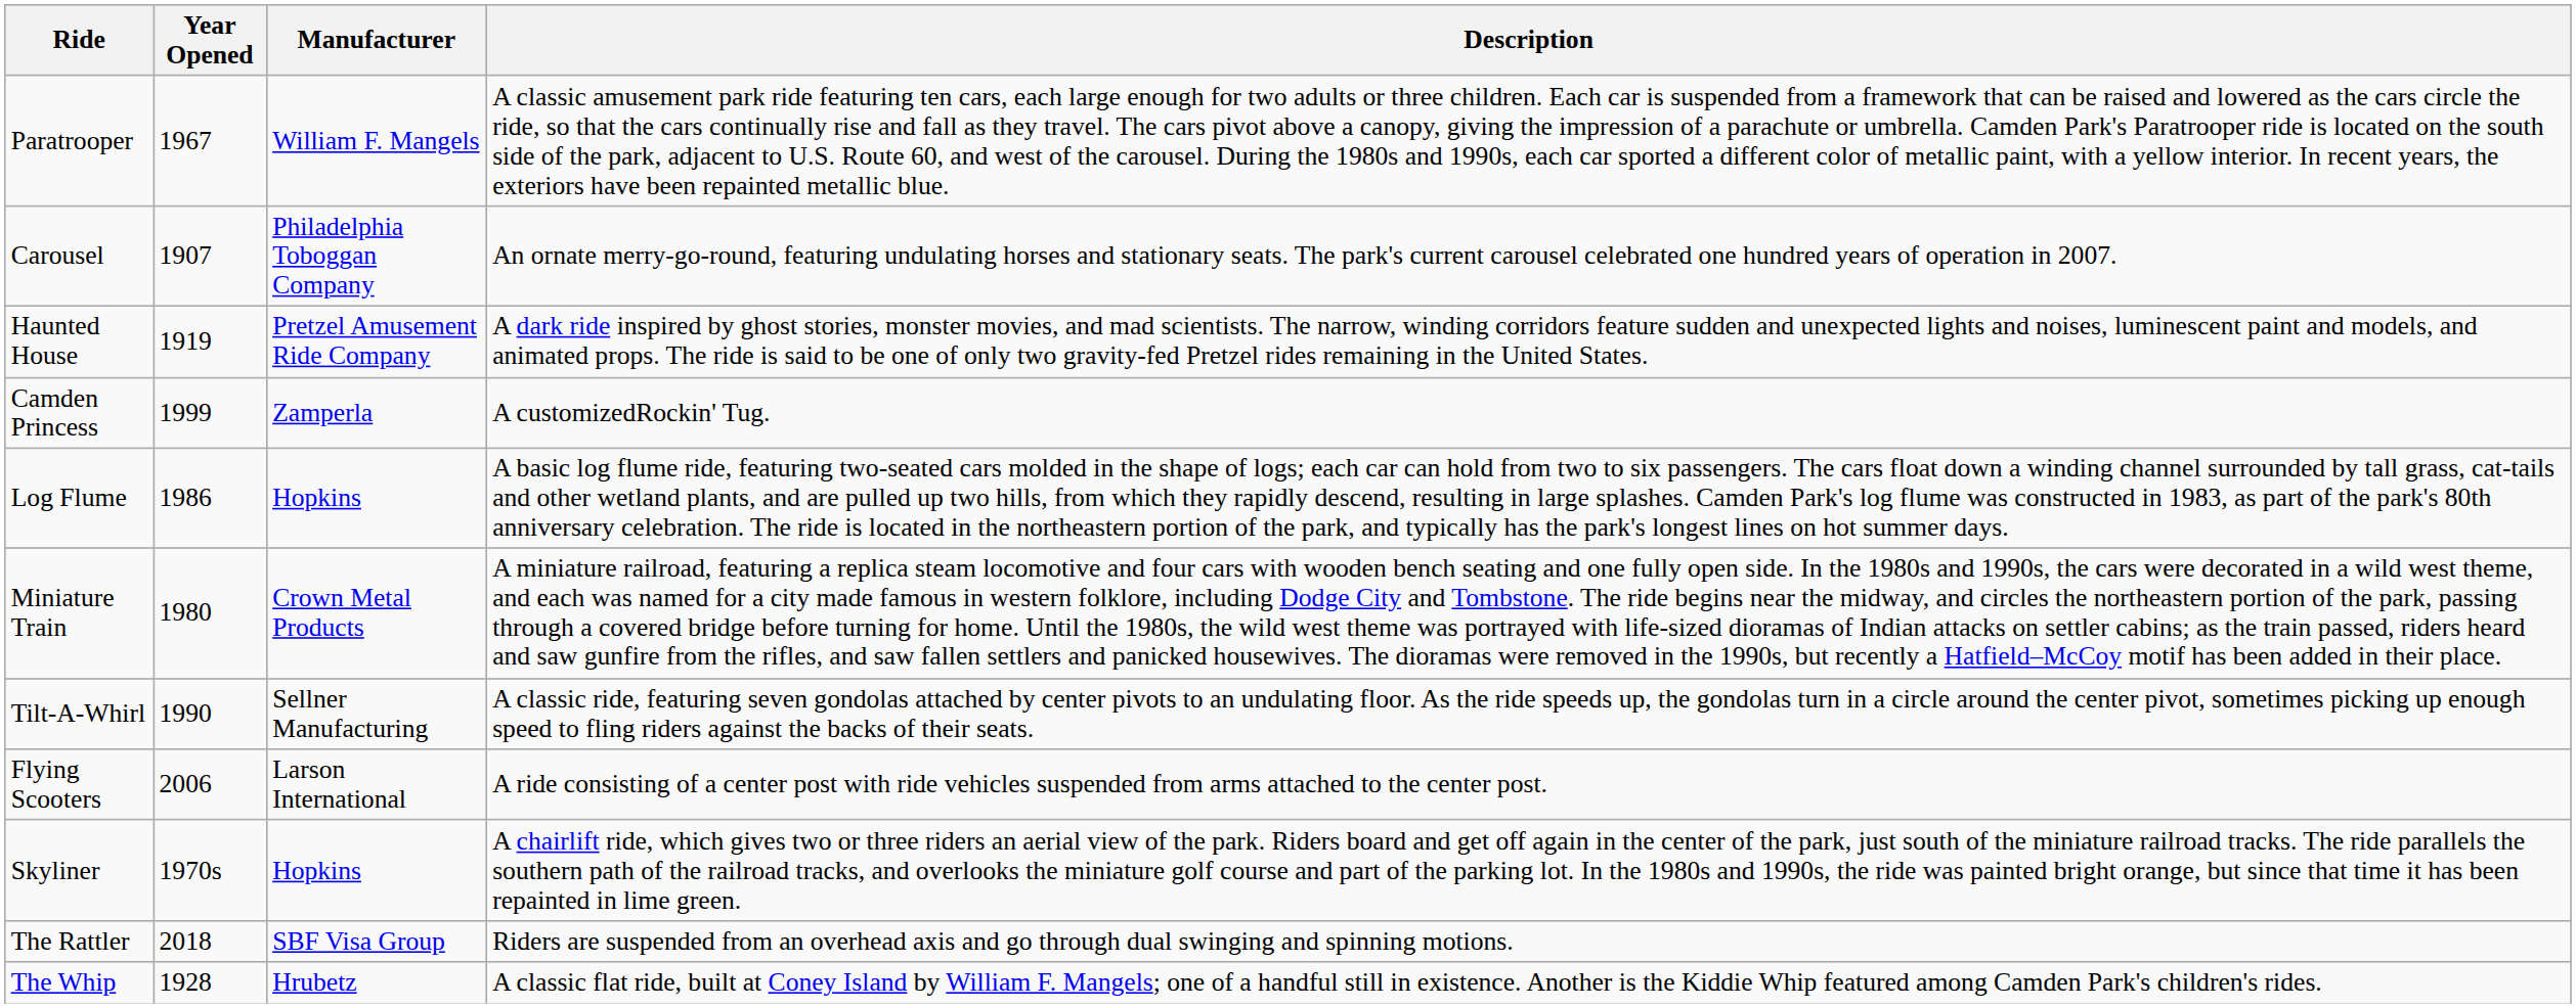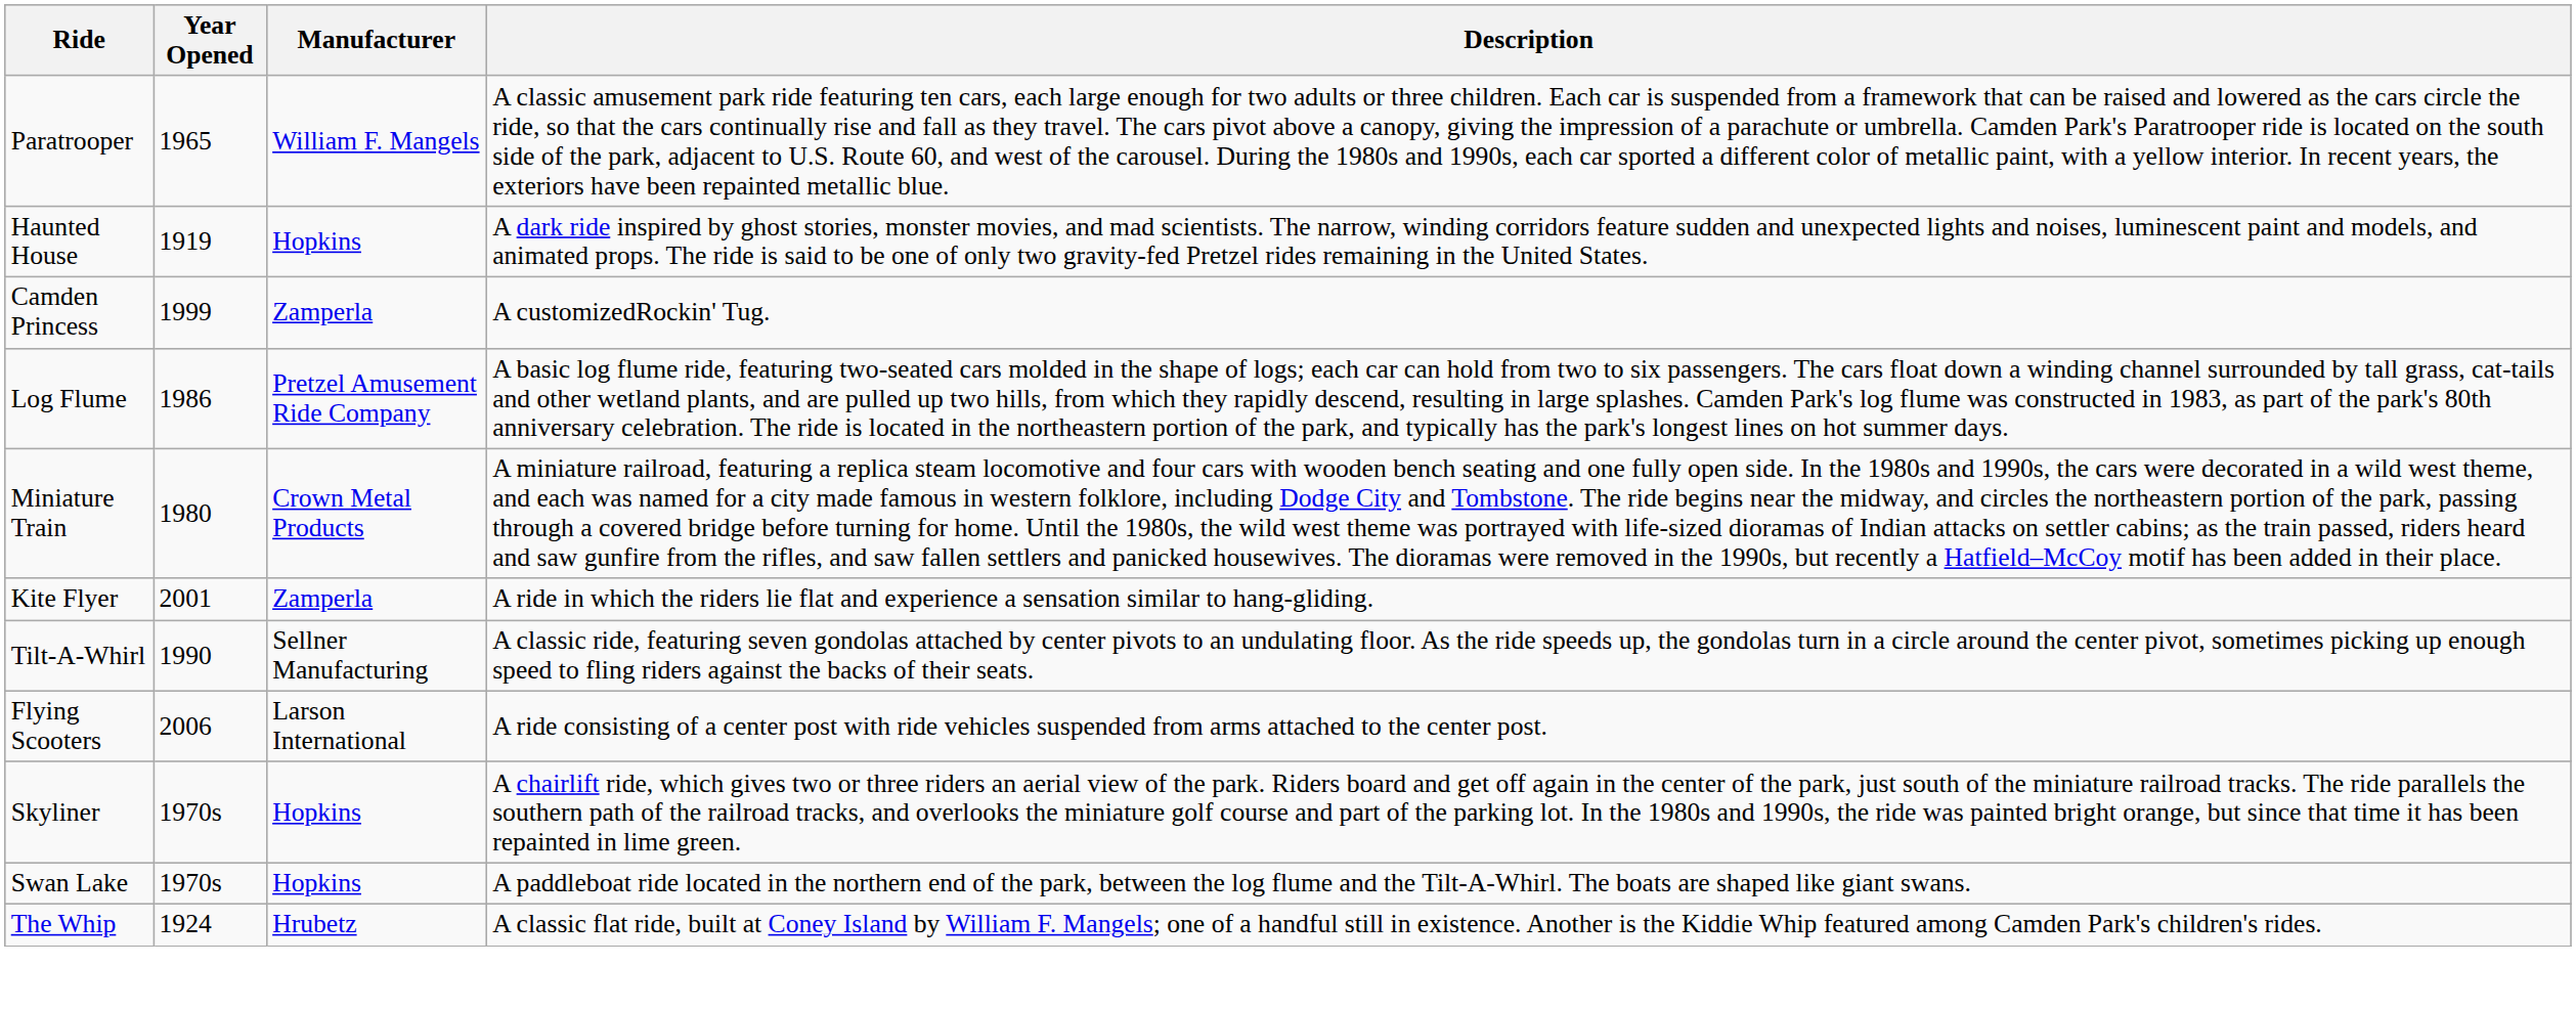Paratrooper | Year Opened: 1967 -> 1965
- row: Carousel | 1907 | Philadelphia Toboggan Company | An ornate merry-go-round, featuring undulating horses and stationary seats. The park's current carousel celebrated one hundred years of operation in 2007.
Haunted House | Manufacturer: Pretzel Amusement Ride Company -> Hopkins
Log Flume | Manufacturer: Hopkins -> Pretzel Amusement Ride Company
+ row: Kite Flyer | 2001 | Zamperla | A ride in which the riders lie flat and experience a sensation similar to hang-gliding.
+ row: Swan Lake | 1970s | Hopkins | A paddleboat ride located in the northern end of the park, between the log flume and the Tilt-A-Whirl. The boats are shaped like giant swans.
- row: The Rattler | 2018 | SBF Visa Group | Riders are suspended from an overhead axis and go through dual swinging and spinning motions.
The Whip | Year Opened: 1928 -> 1924
